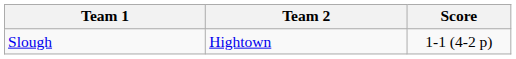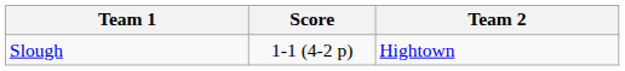columns swapped: Team 2 <-> Score
